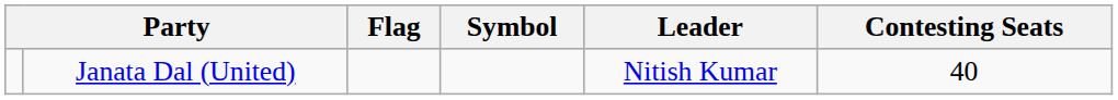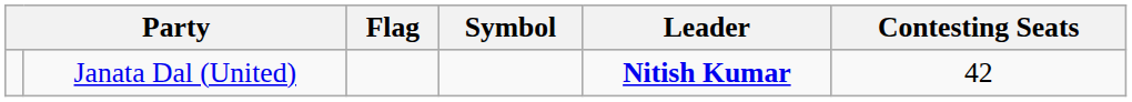Janata Dal (United) | Leader: normal -> bold
Janata Dal (United) | Contesting Seats: 40 -> 42
